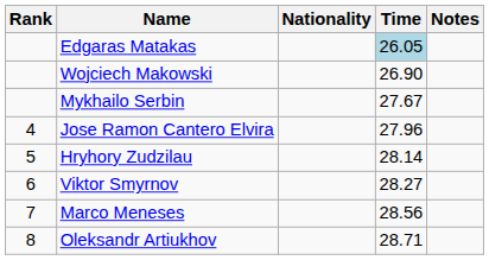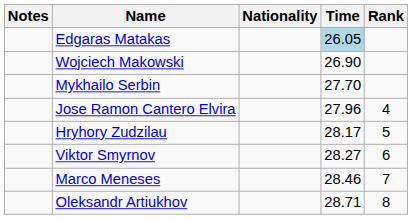columns swapped: Rank <-> Notes
Mykhailo Serbin | Time: 27.67 -> 27.70
Hryhory Zudzilau | Time: 28.14 -> 28.17
Marco Meneses | Time: 28.56 -> 28.46
